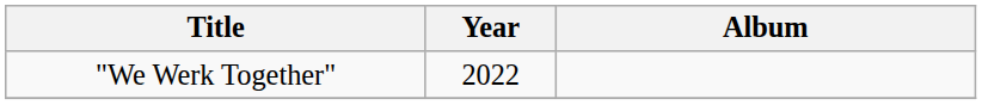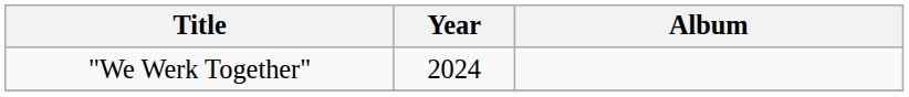"We Werk Together" | Year: 2022 -> 2024
